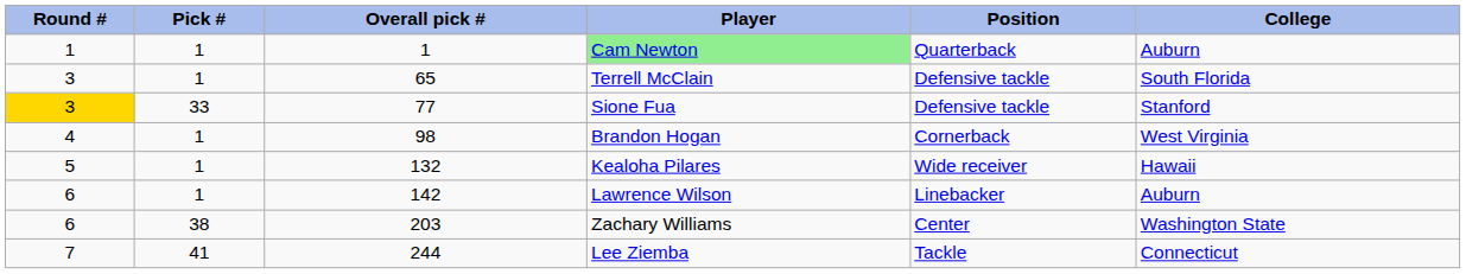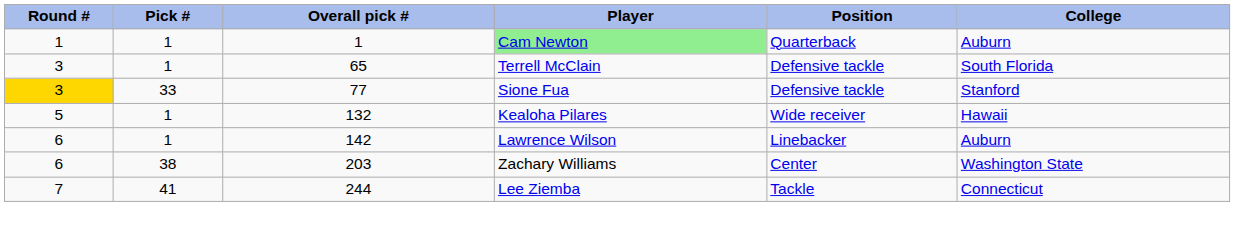- row: 4 | 1 | 98 | Brandon Hogan | Cornerback | West Virginia
